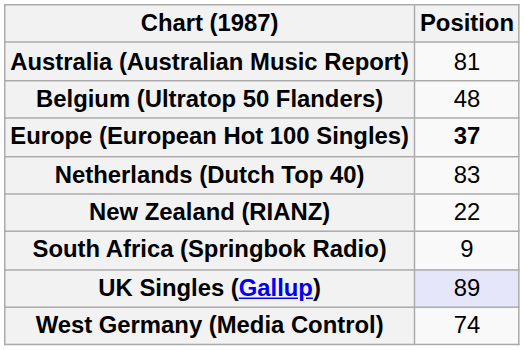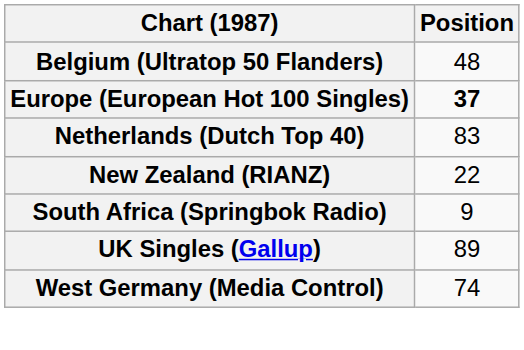- row: Australia (Australian Music Report) | 81
UK Singles (Gallup) | Position: lavender background -> no background
